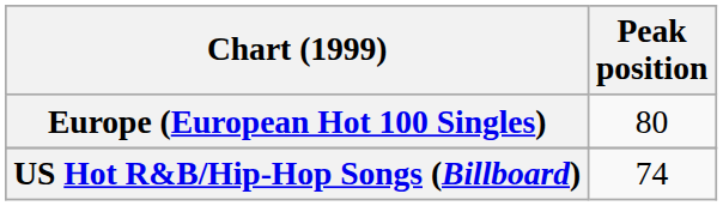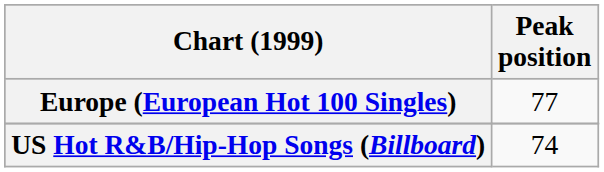Europe (European Hot 100 Singles) | Peak position: 80 -> 77
